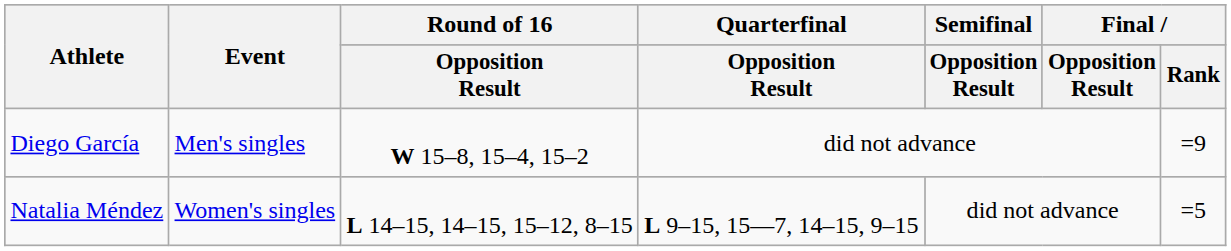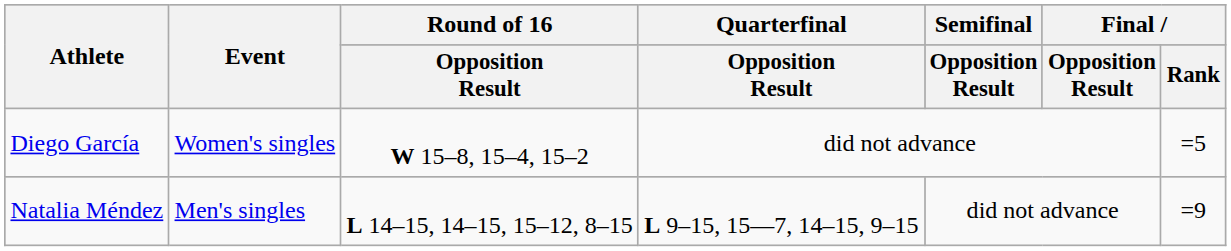Diego García | Event: Men's singles -> Women's singles
Diego García | Final / Rank: =9 -> =5
Natalia Méndez | Event: Women's singles -> Men's singles
Natalia Méndez | Final / Rank: =5 -> =9
